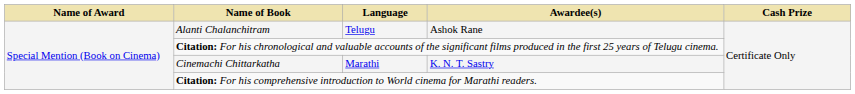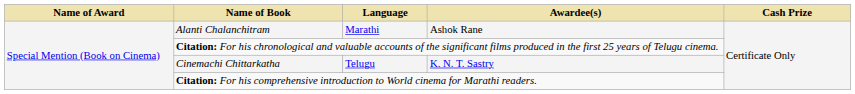Alanti Chalanchitram | Language: Telugu -> Marathi
Cinemachi Chittarkatha | Language: Marathi -> Telugu
